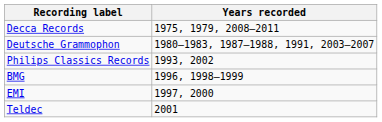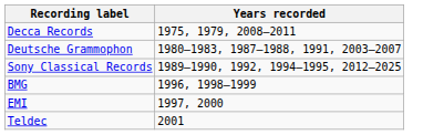+ row: Sony Classical Records | 1989–1990, 1992, 1994–1995, 2012–2025
- row: Philips Classics Records | 1993, 2002
